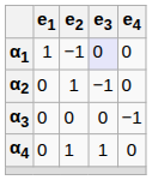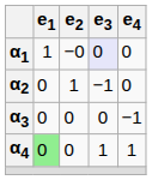α1 | e2: −1 -> −0
α4 | e1: no background -> lightgreen background
α4 | e2: 1 -> 0
α4 | e4: 0 -> 1
